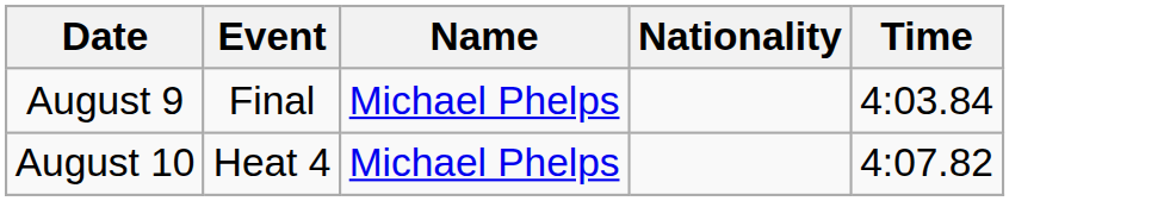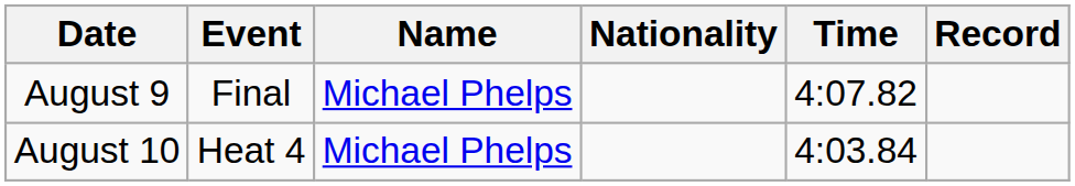+ column: Record
August 9 | Time: 4:03.84 -> 4:07.82
August 10 | Time: 4:07.82 -> 4:03.84
